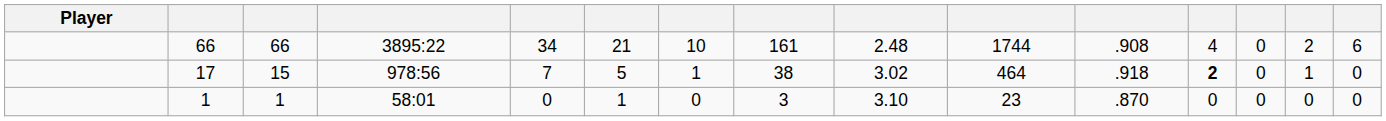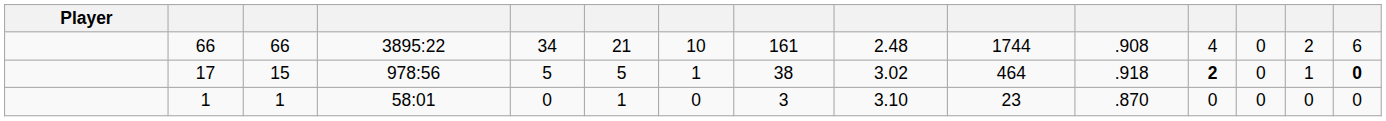17 | column 5: 7 -> 5
17 | column 15: normal -> bold
